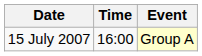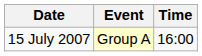columns swapped: Time <-> Event
